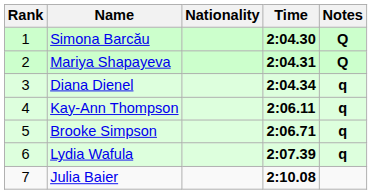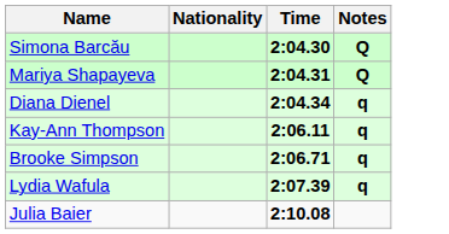- column: Rank | 1 | 2 | 3 | 4 | 5 | 6 | 7
